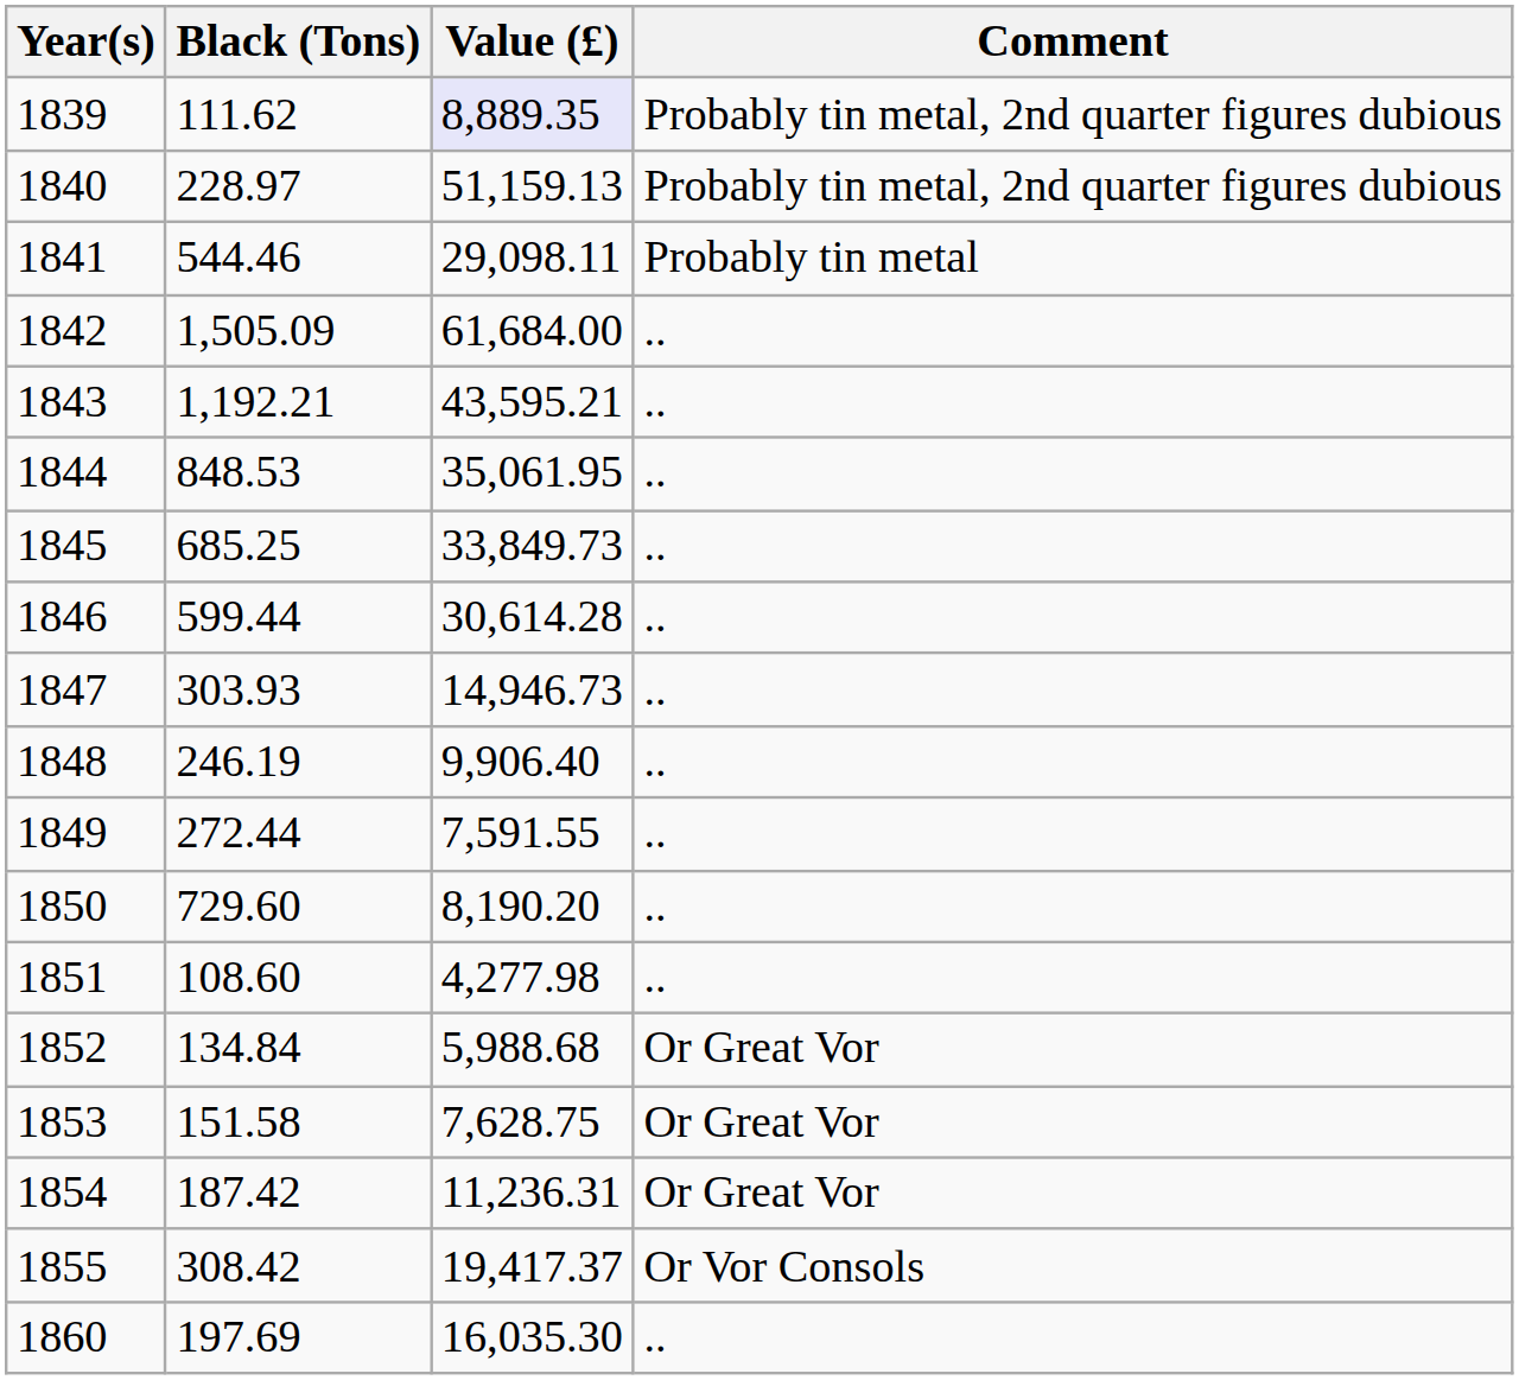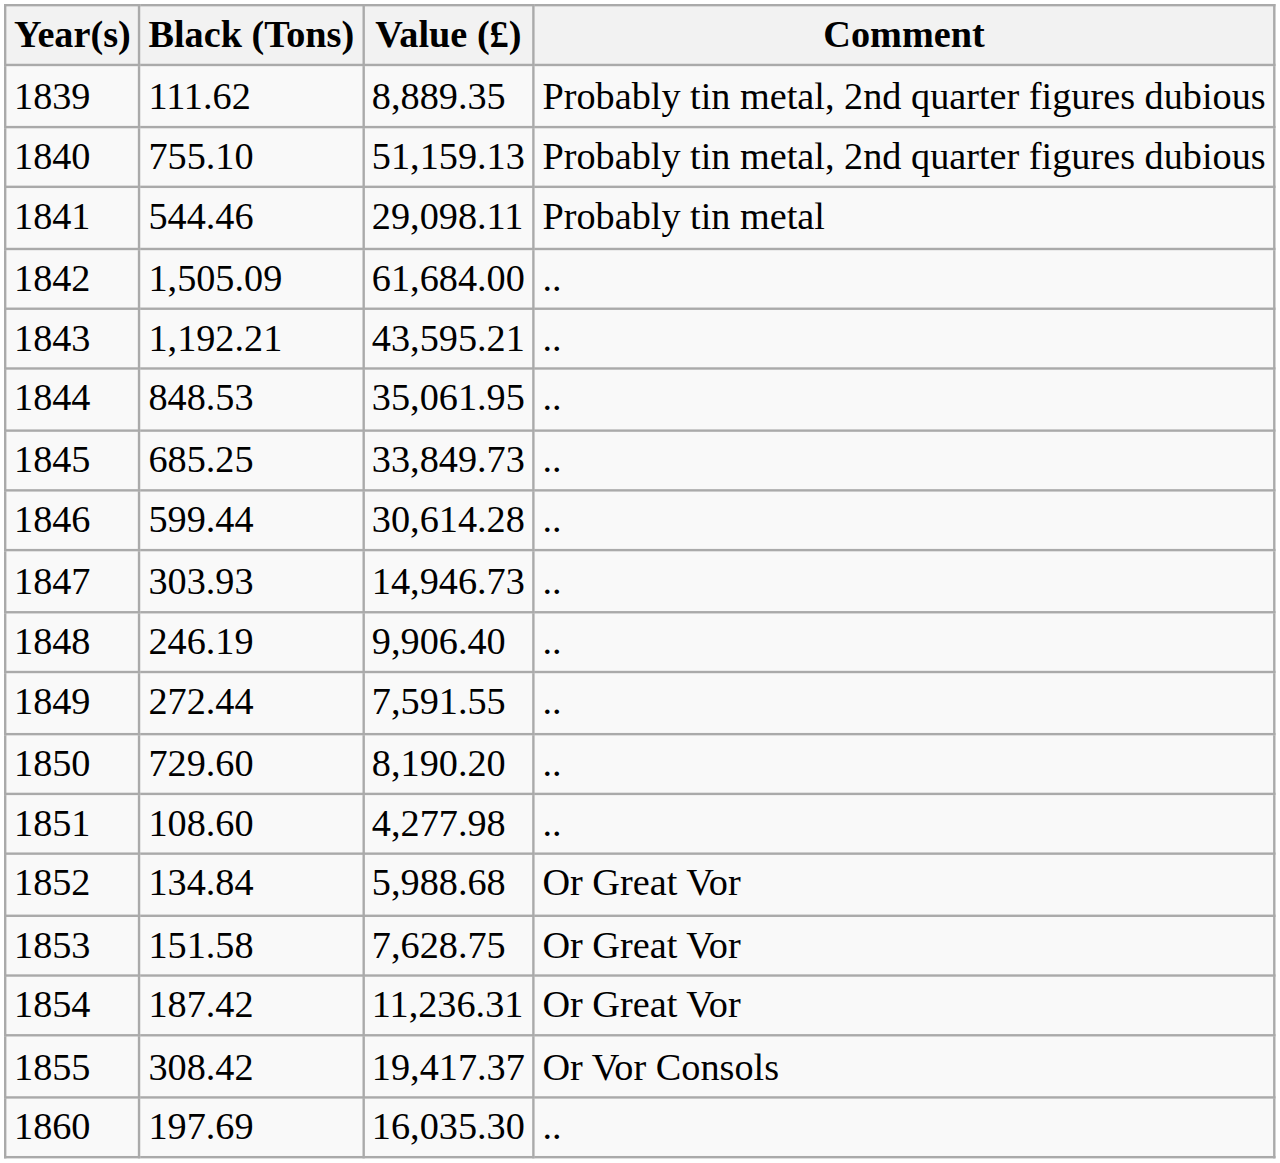1839 | Value (£): lavender background -> no background
1840 | Black (Tons): 228.97 -> 755.10
